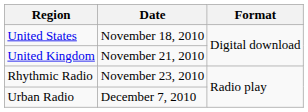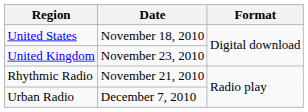United Kingdom | Date: November 21, 2010 -> November 23, 2010
Rhythmic Radio | Date: November 23, 2010 -> November 21, 2010
